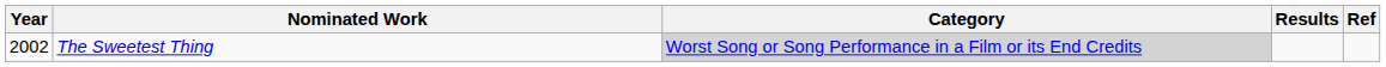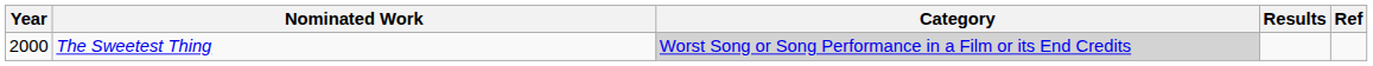The Sweetest Thing | Year: 2002 -> 2000
